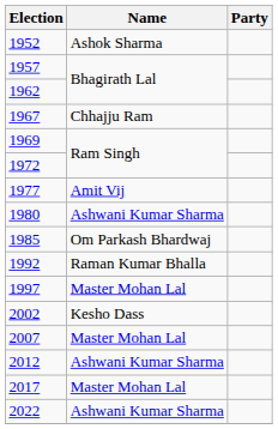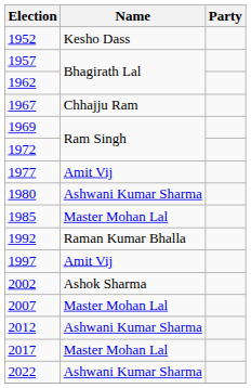1952 | Name: Ashok Sharma -> Kesho Dass
1985 | Name: Om Parkash Bhardwaj -> Master Mohan Lal
1997 | Name: Master Mohan Lal -> Amit Vij
2002 | Name: Kesho Dass -> Ashok Sharma
